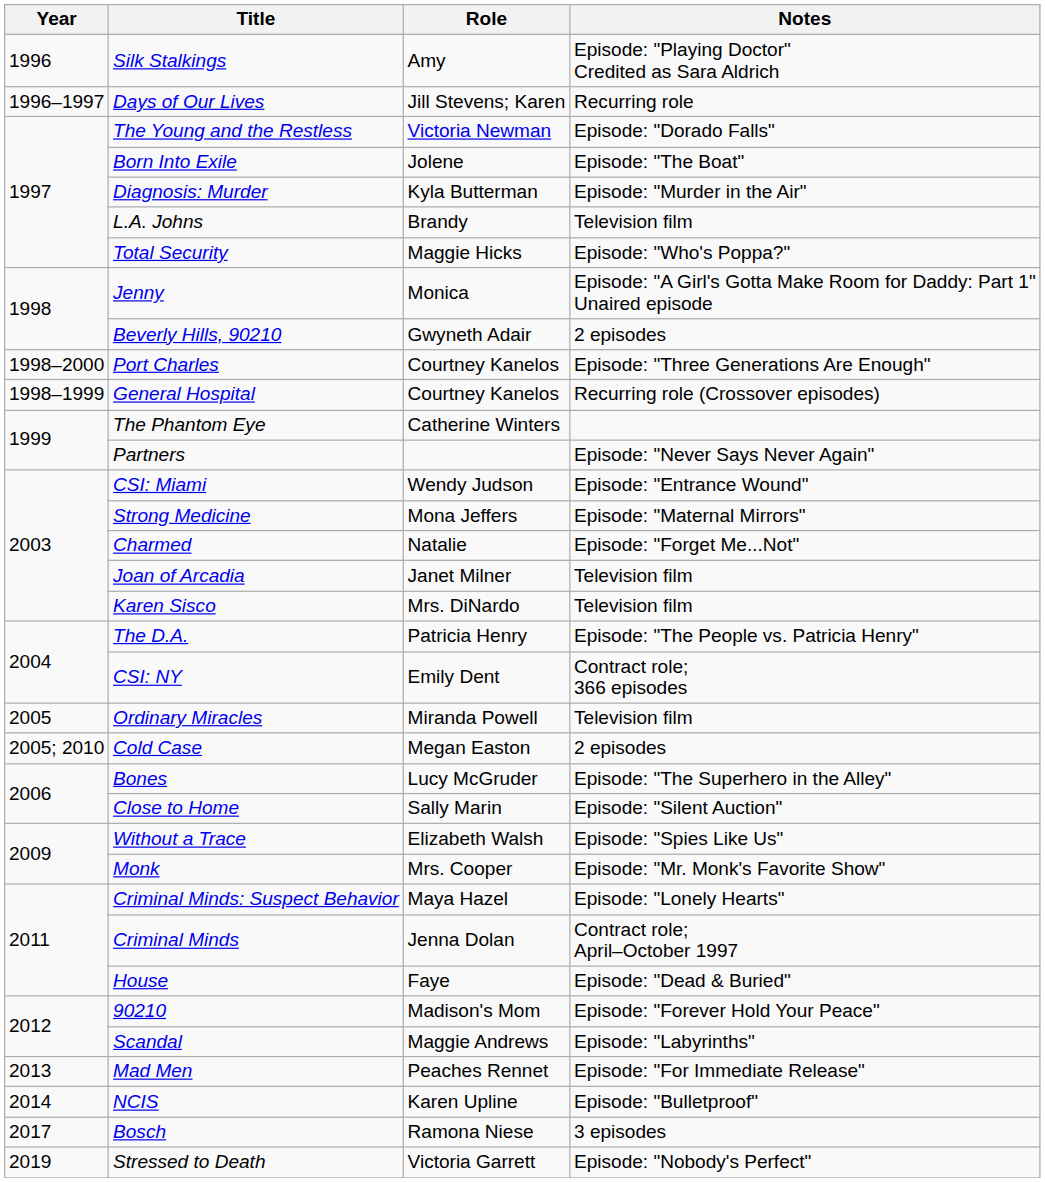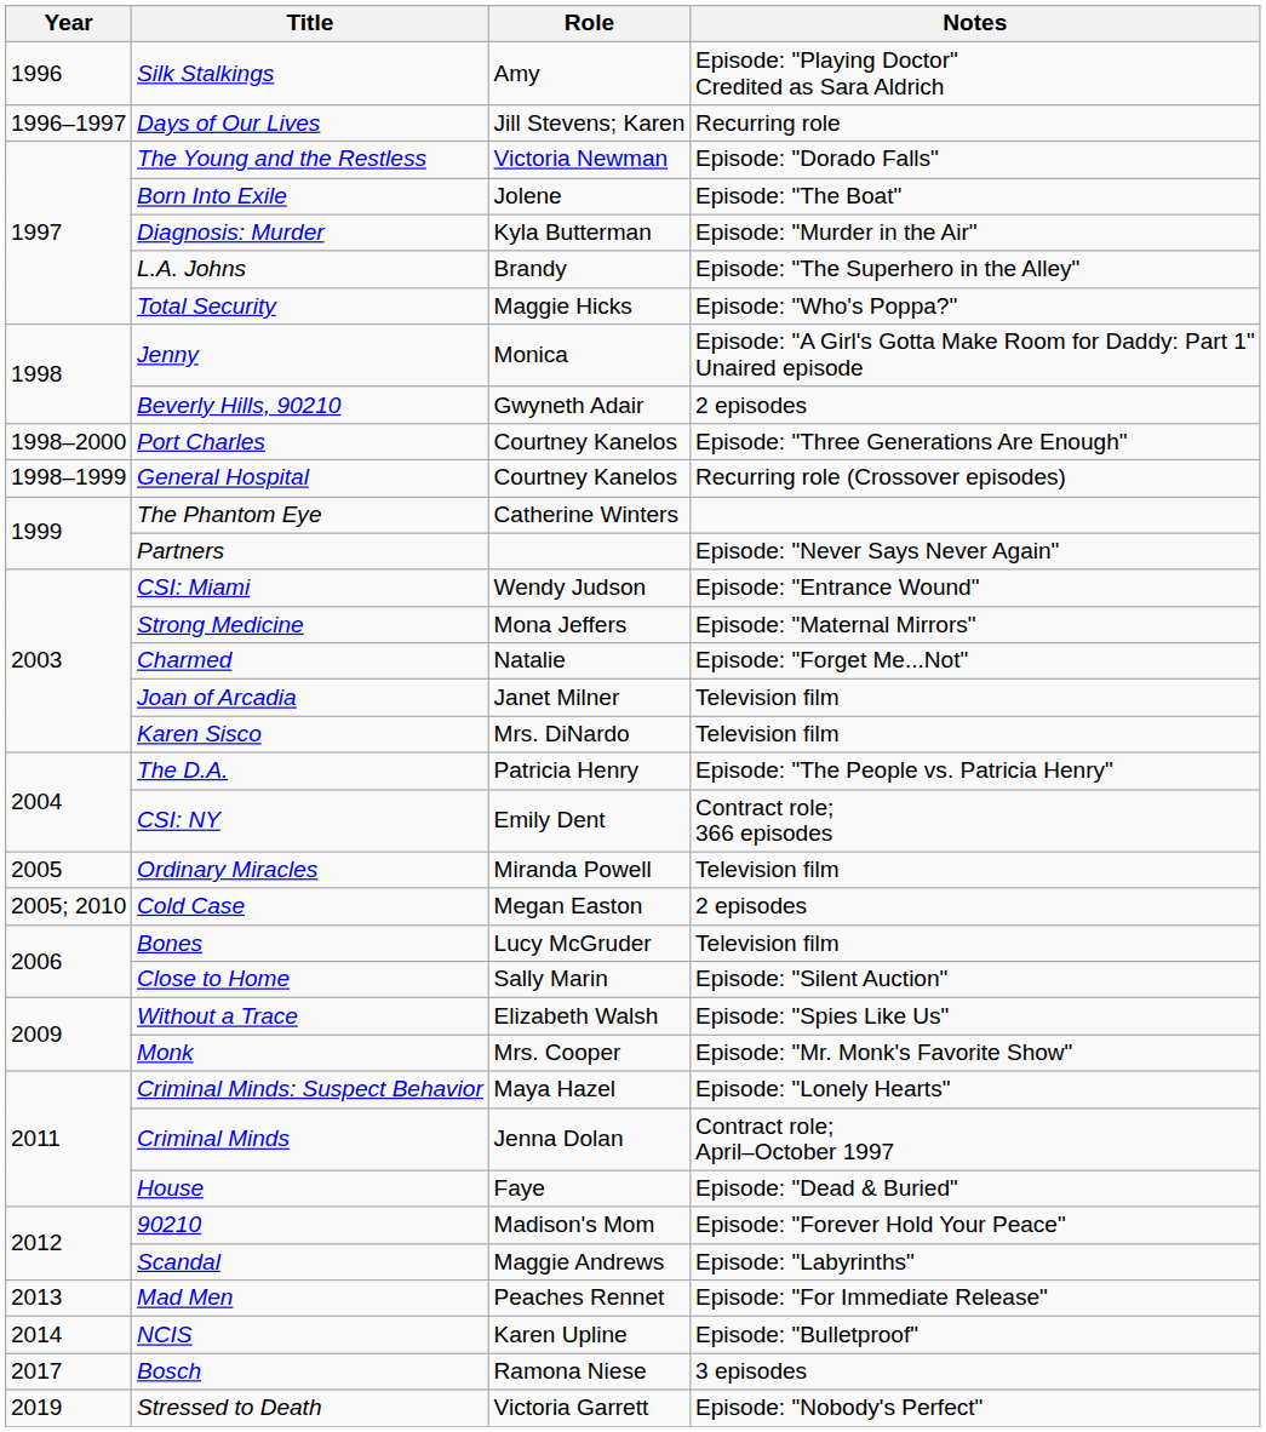L.A. Johns | Notes: Television film -> Episode: "The Superhero in the Alley"
Bones | Notes: Episode: "The Superhero in the Alley" -> Television film
